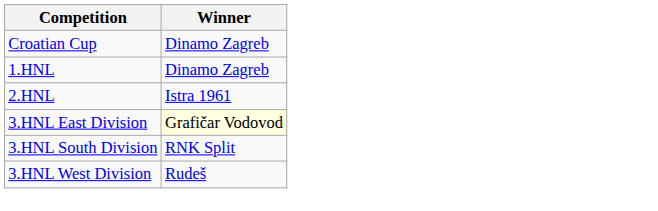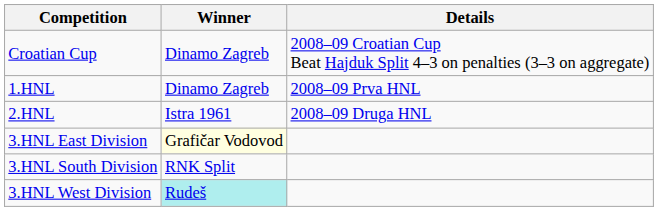+ column: Details | 2008–09 Croatian Cup Beat Hajduk Split 4–3 on penalties (3–3 on aggregate) | 2008–09 Prva HNL | 2008–09 Druga HNL
3.HNL West Division | Winner: no background -> paleturquoise background
